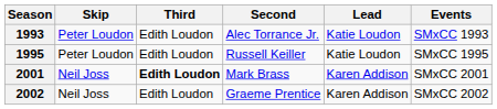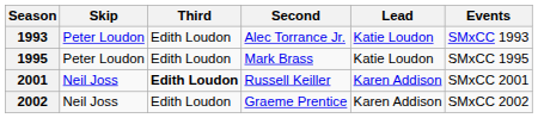1995 | Second: Russell Keiller -> Mark Brass
2001 | Second: Mark Brass -> Russell Keiller
